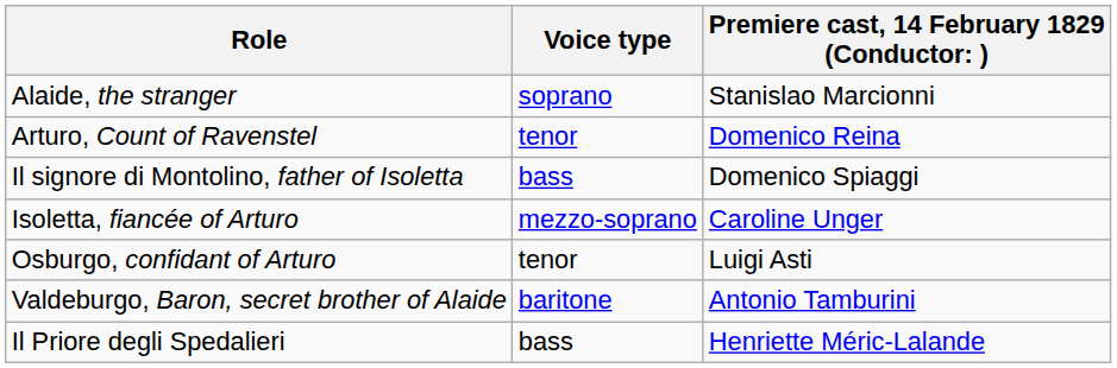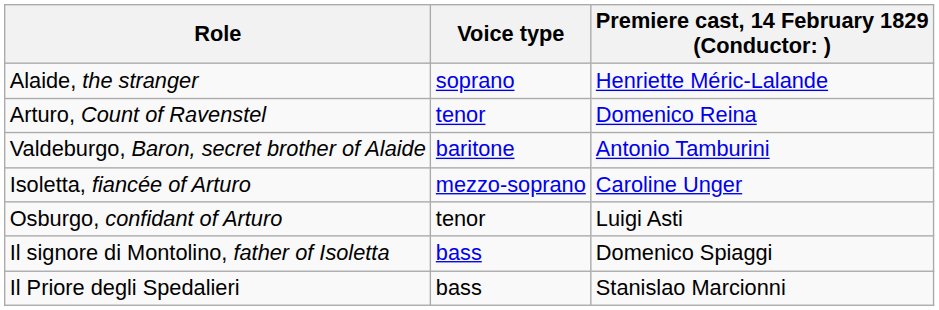Alaide, the stranger | column 3: Stanislao Marcionni -> Henriette Méric-Lalande
rows swapped: Valdeburgo, Baron, secret brother of Alaide <-> Il signore di Montolino, father of Isoletta
Il Priore degli Spedalieri | column 3: Henriette Méric-Lalande -> Stanislao Marcionni
